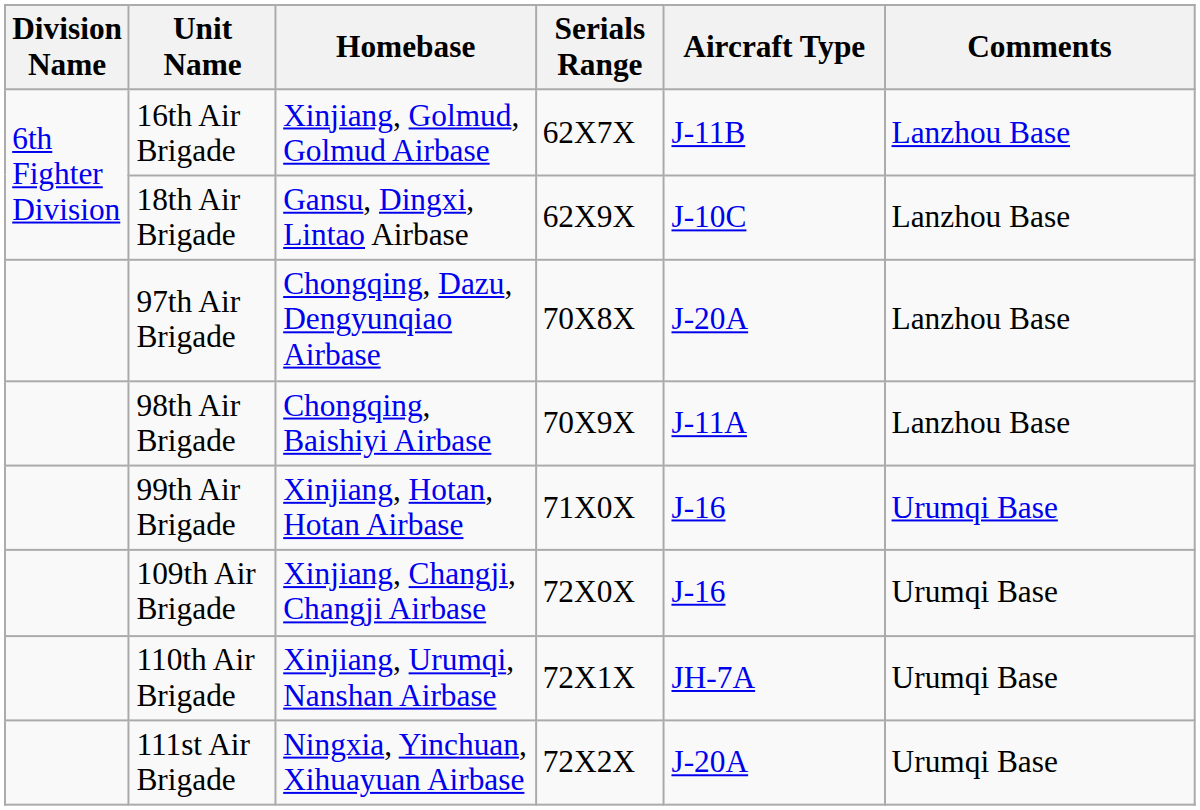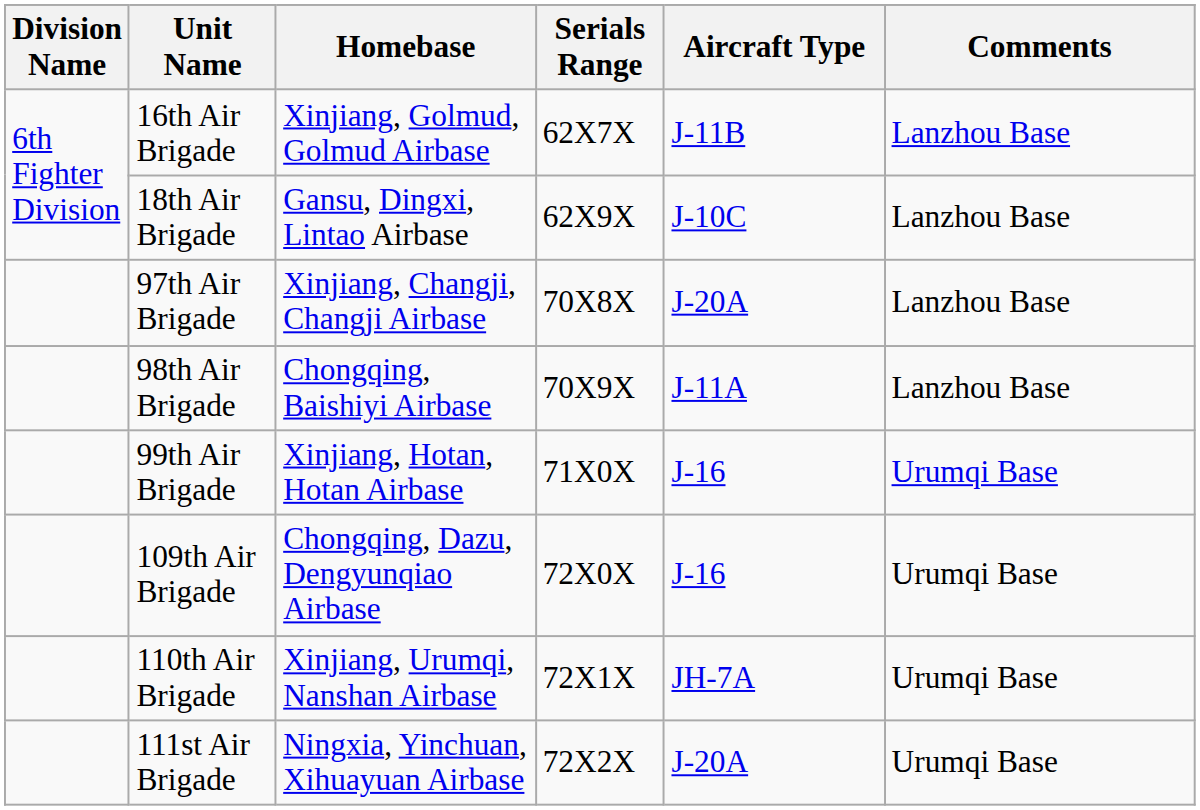97th Air Brigade | Homebase: Chongqing, Dazu, Dengyunqiao Airbase -> Xinjiang, Changji, Changji Airbase
109th Air Brigade | Homebase: Xinjiang, Changji, Changji Airbase -> Chongqing, Dazu, Dengyunqiao Airbase
